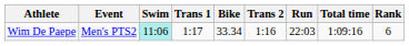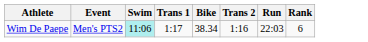- column: Total time | 1:09:16
Wim De Paepe | Bike: 33.34 -> 38.34
